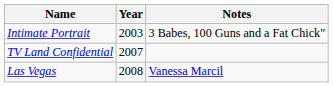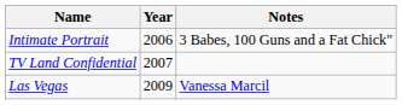Intimate Portrait | Year: 2003 -> 2006
Las Vegas | Year: 2008 -> 2009
